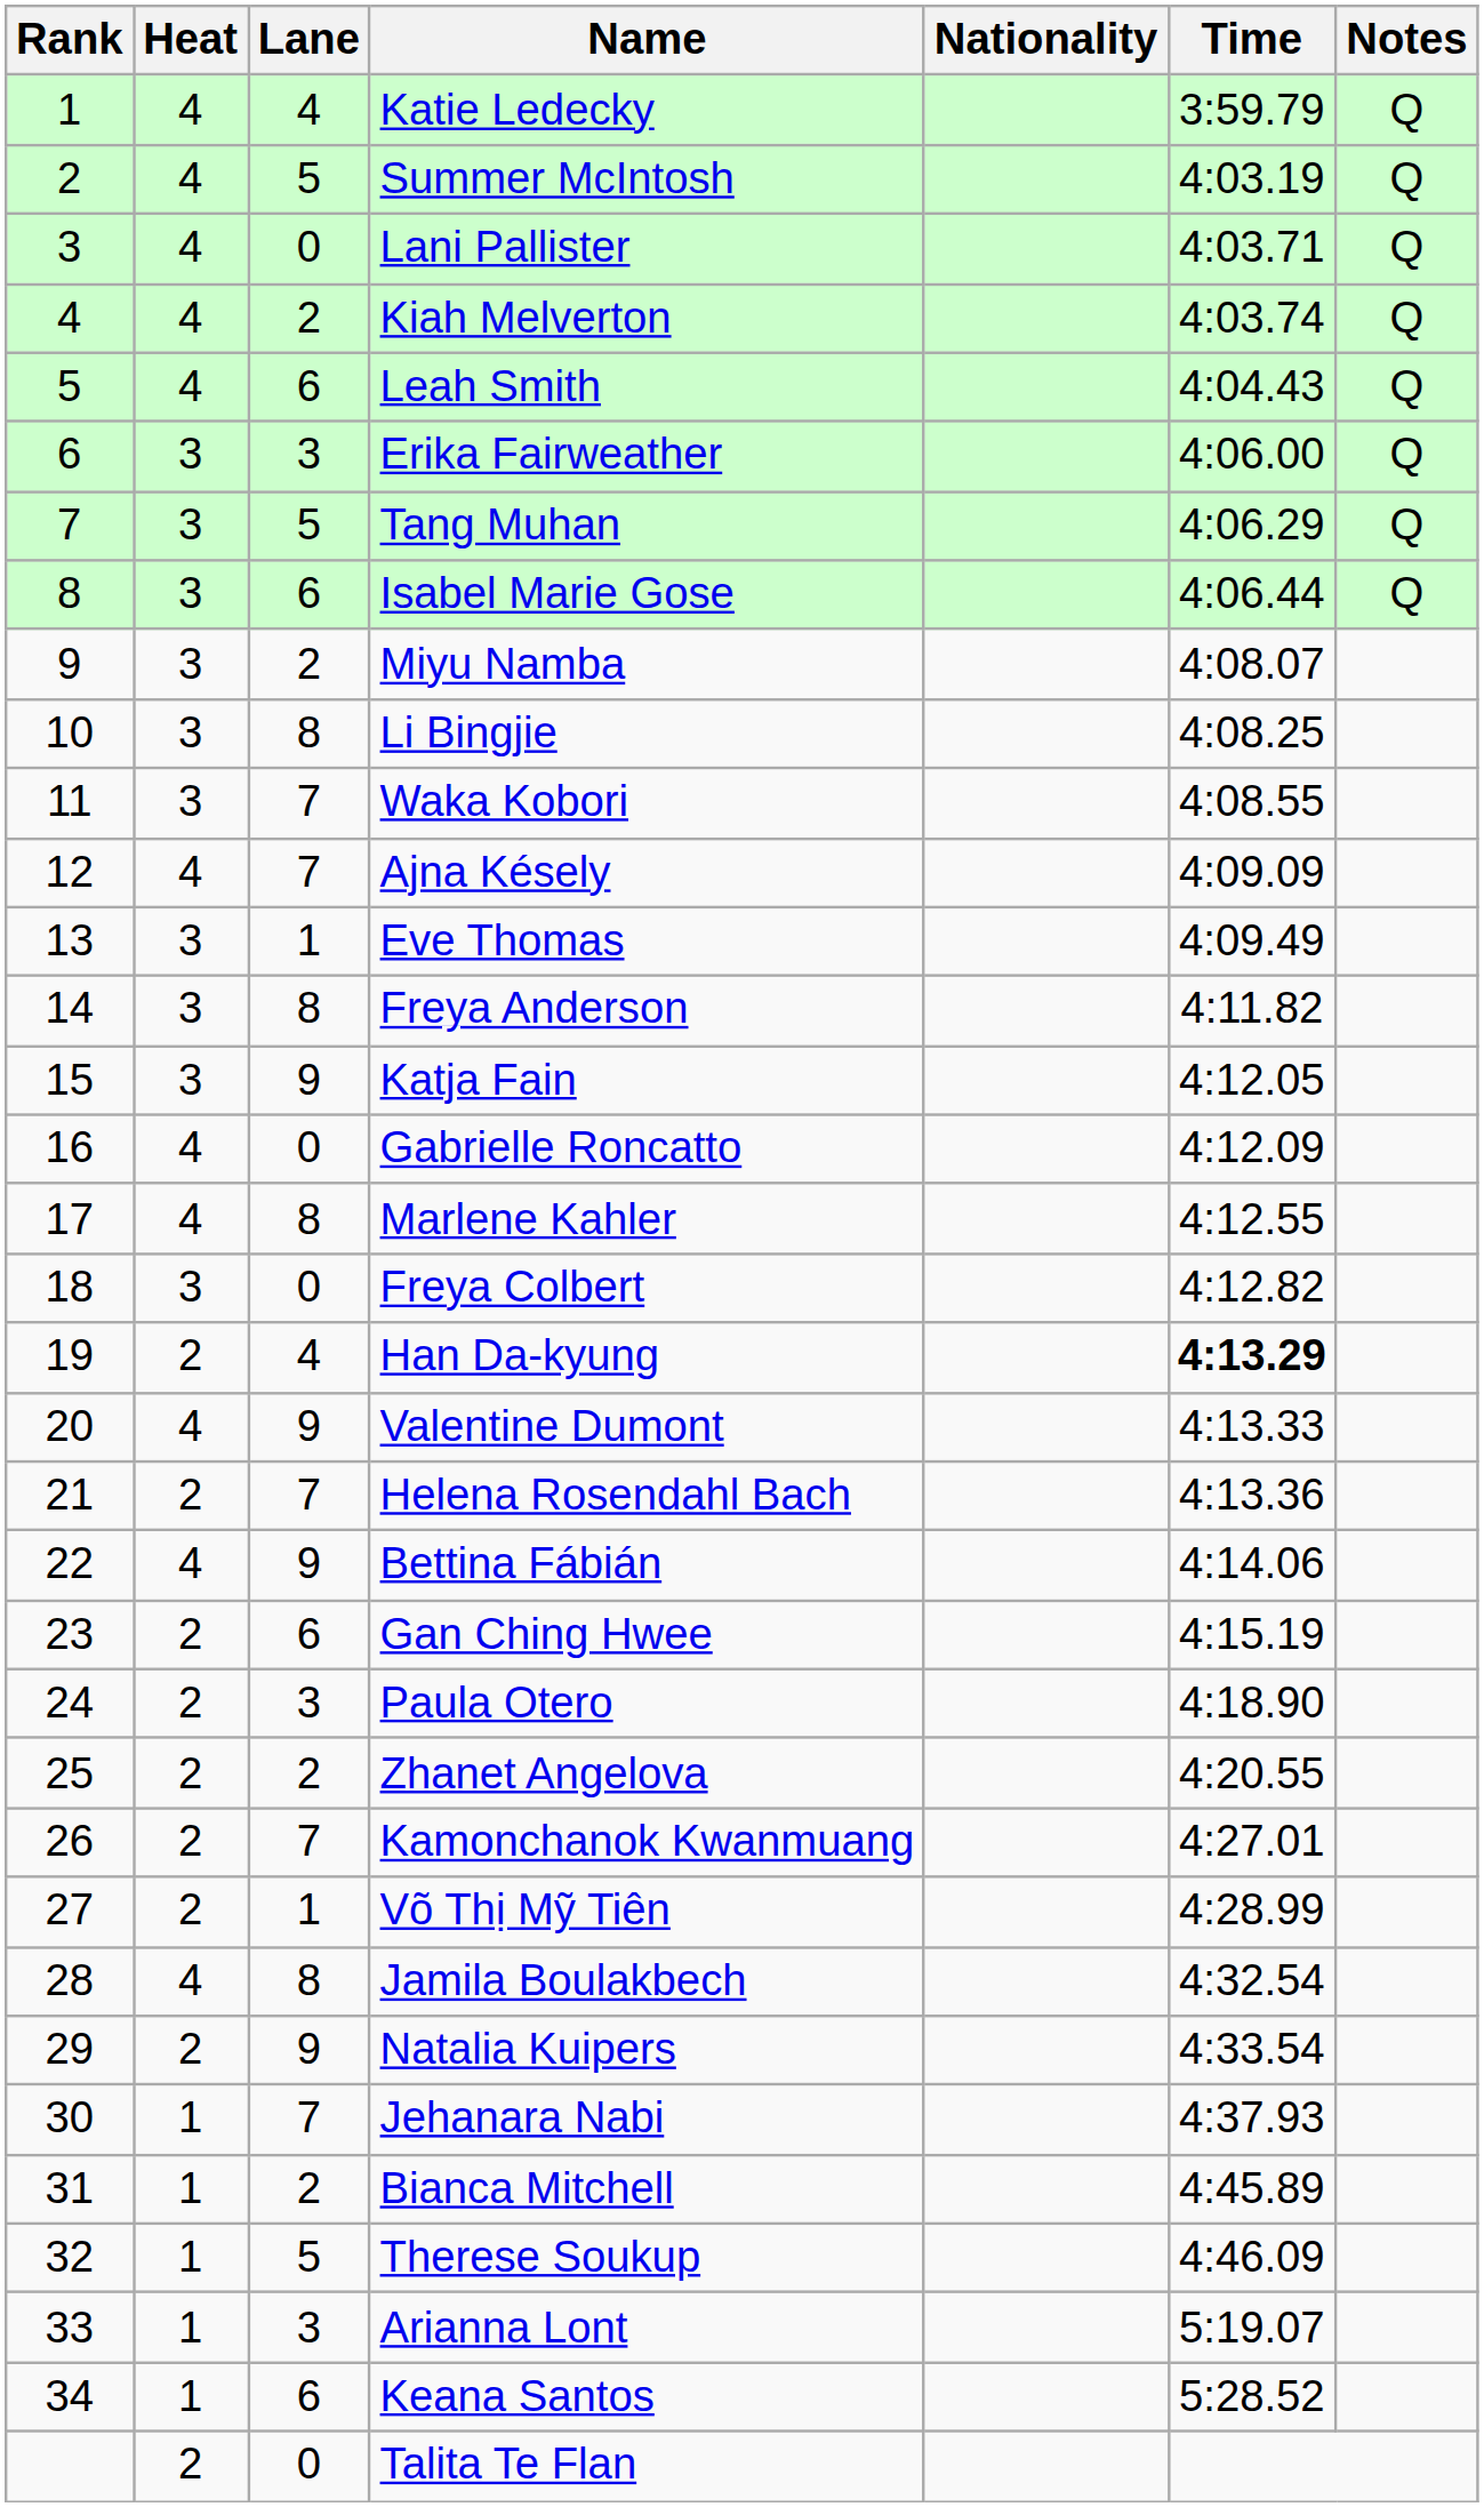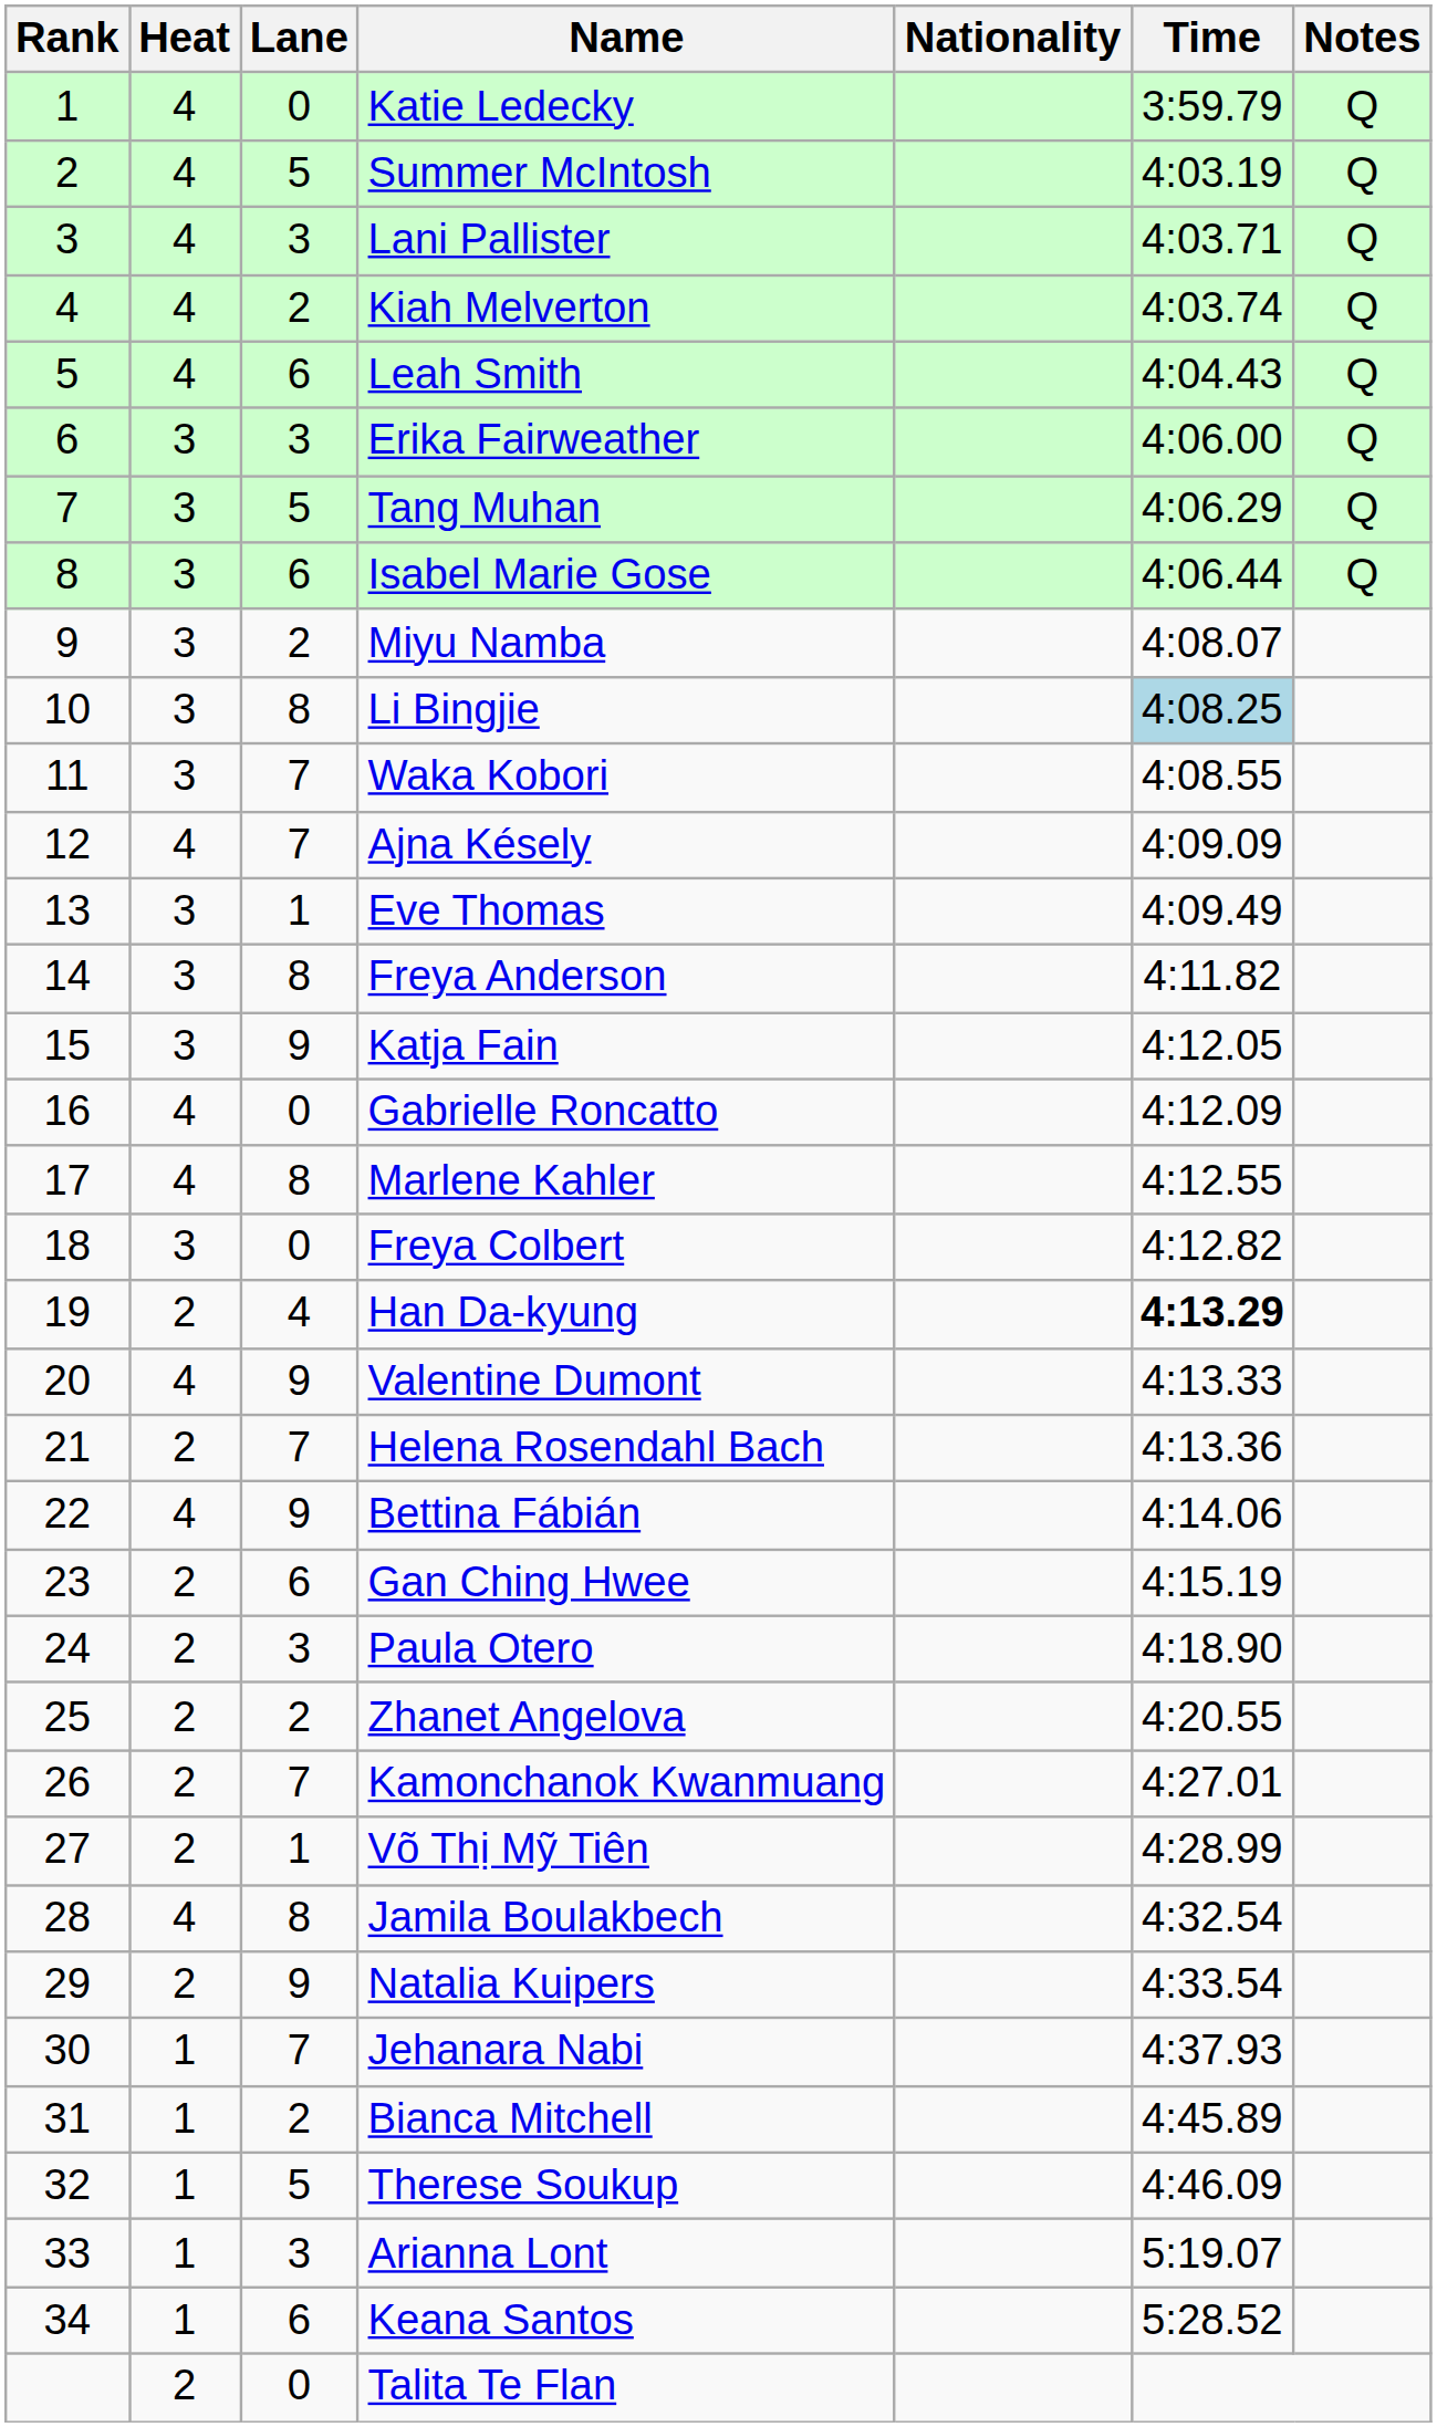Katie Ledecky | Lane: 4 -> 0
Lani Pallister | Lane: 0 -> 3
Li Bingjie | Time: no background -> lightblue background
